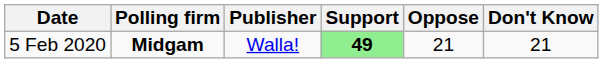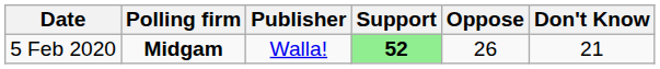5 Feb 2020 | Support: 49 -> 52
5 Feb 2020 | Oppose: 21 -> 26
